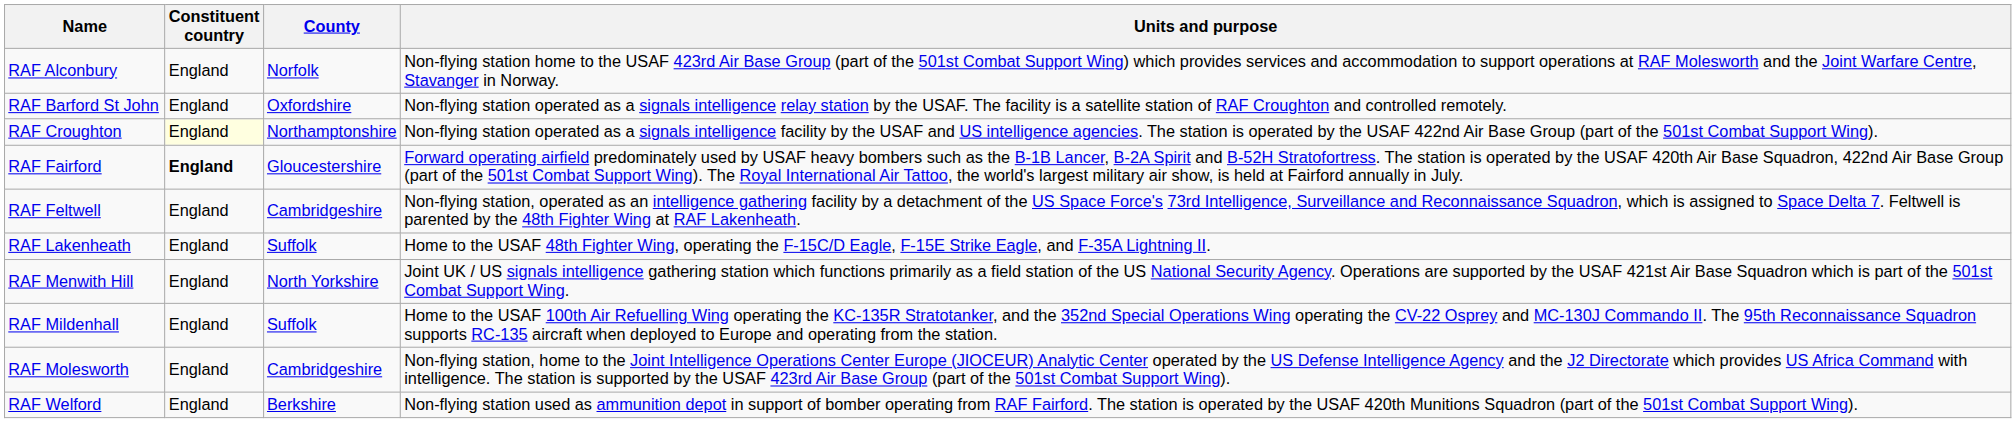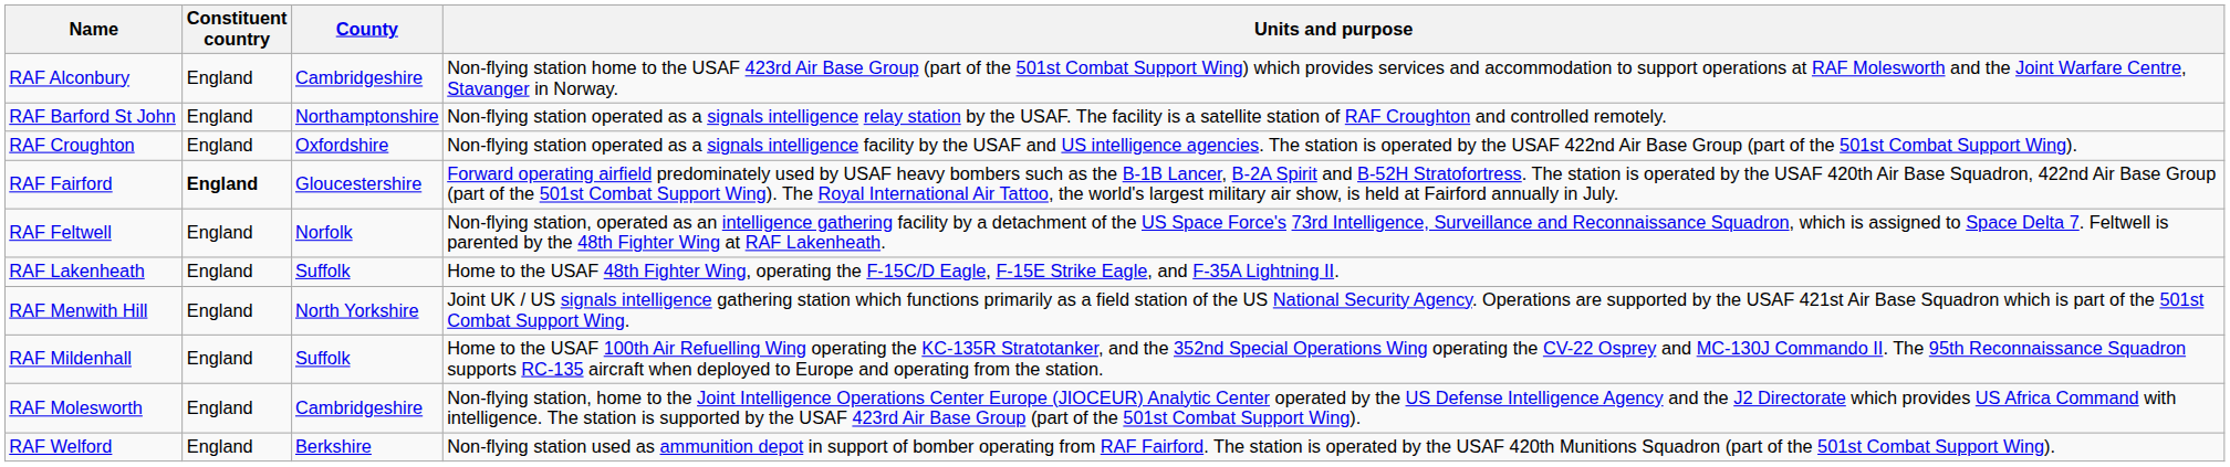RAF Alconbury | County: Norfolk -> Cambridgeshire
RAF Barford St John | County: Oxfordshire -> Northamptonshire
RAF Croughton | Constituent country: lightyellow background -> no background
RAF Croughton | County: Northamptonshire -> Oxfordshire
RAF Feltwell | County: Cambridgeshire -> Norfolk
